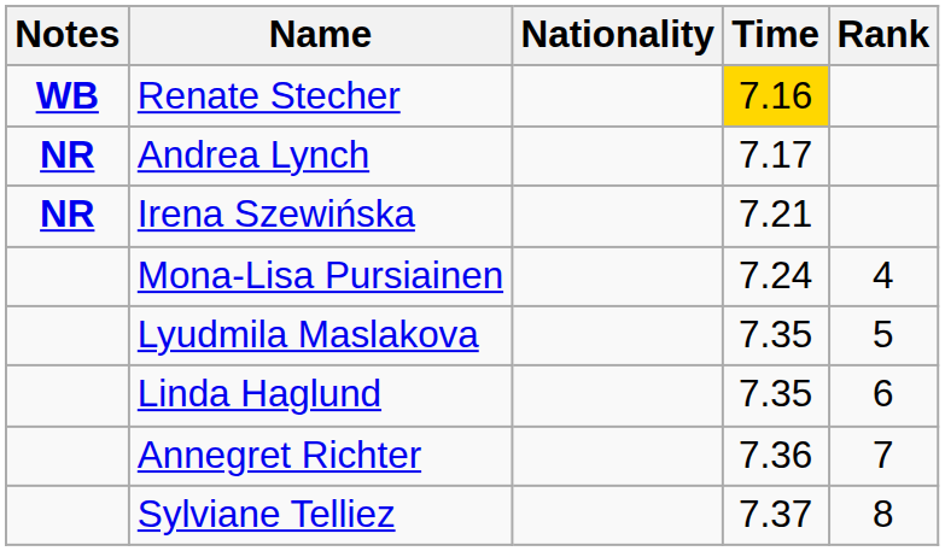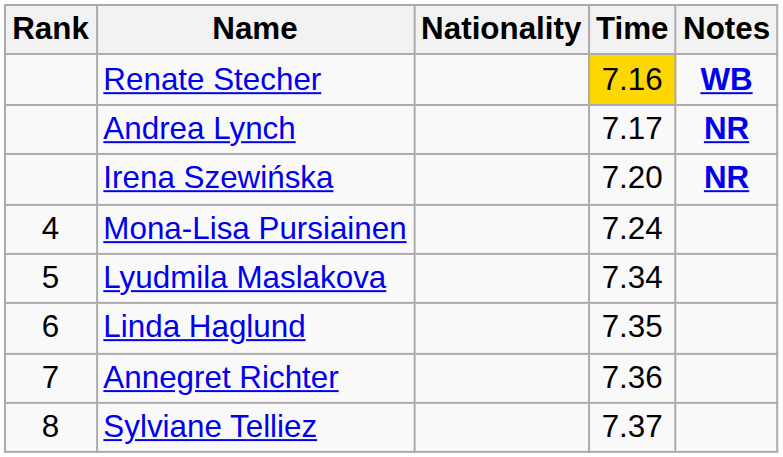columns swapped: Rank <-> Notes
Irena Szewińska | Time: 7.21 -> 7.20
Lyudmila Maslakova | Time: 7.35 -> 7.34
